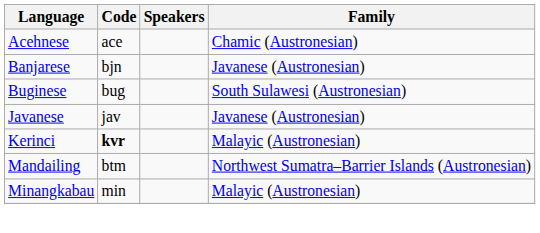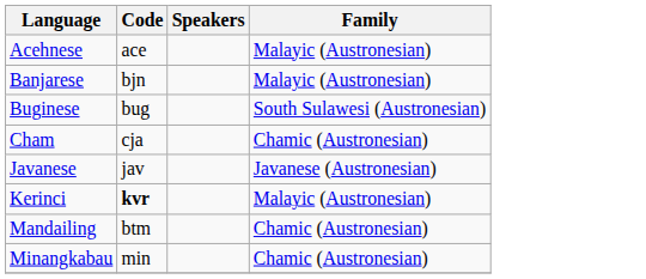Acehnese | Family: Chamic (Austronesian) -> Malayic (Austronesian)
Banjarese | Family: Javanese (Austronesian) -> Malayic (Austronesian)
+ row: Cham | cja | Chamic (Austronesian)
Mandailing | Family: Northwest Sumatra–Barrier Islands (Austronesian) -> Chamic (Austronesian)
Minangkabau | Family: Malayic (Austronesian) -> Chamic (Austronesian)
